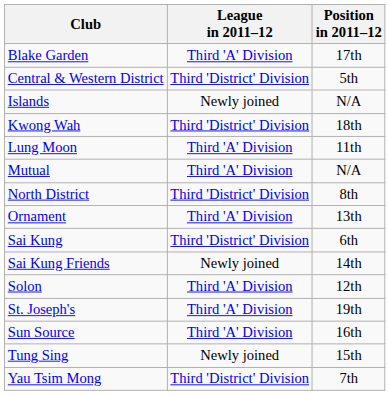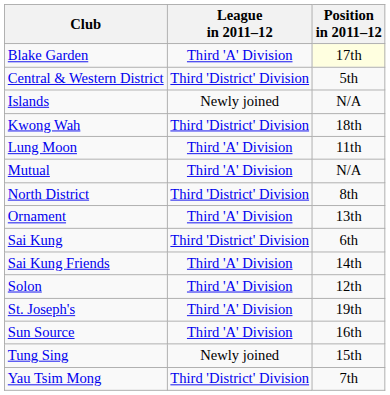Blake Garden | Position in 2011–12: no background -> lightyellow background
Sai Kung Friends | League in 2011–12: Newly joined -> Third 'A' Division
